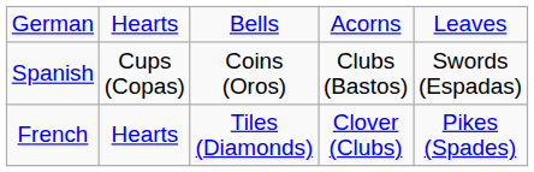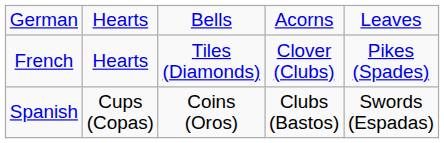rows swapped: French <-> Spanish
